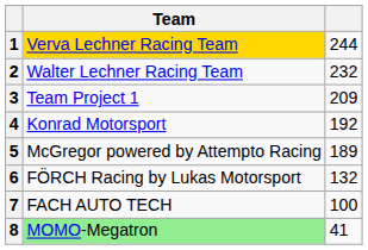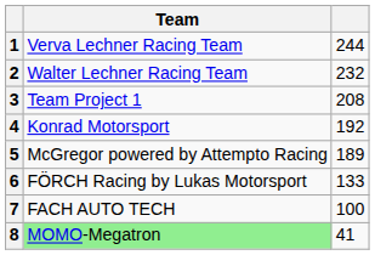1 | Team: gold background -> no background
3 | column 3: 209 -> 208
6 | column 3: 132 -> 133
